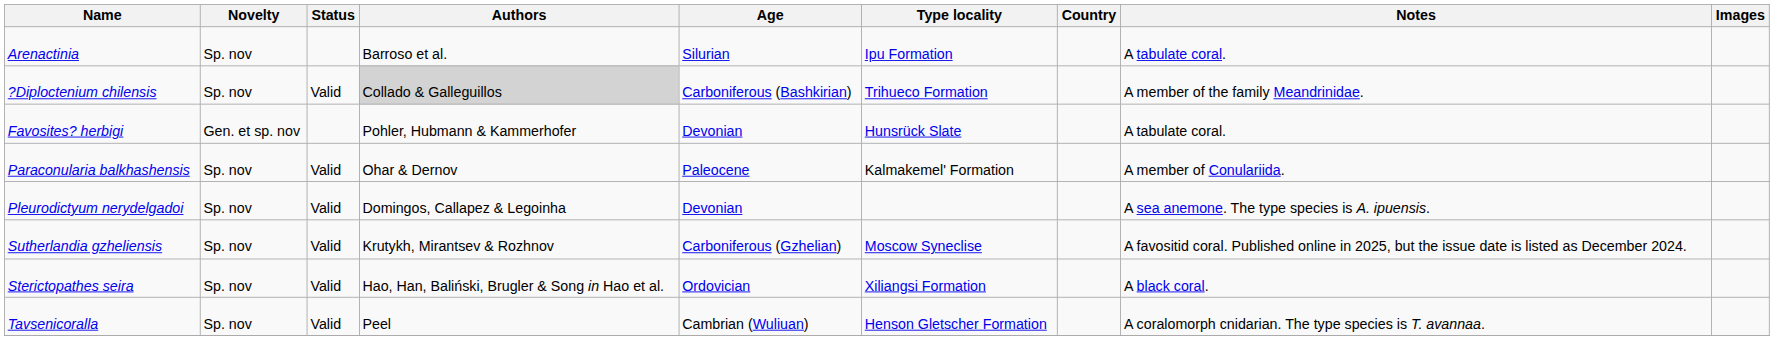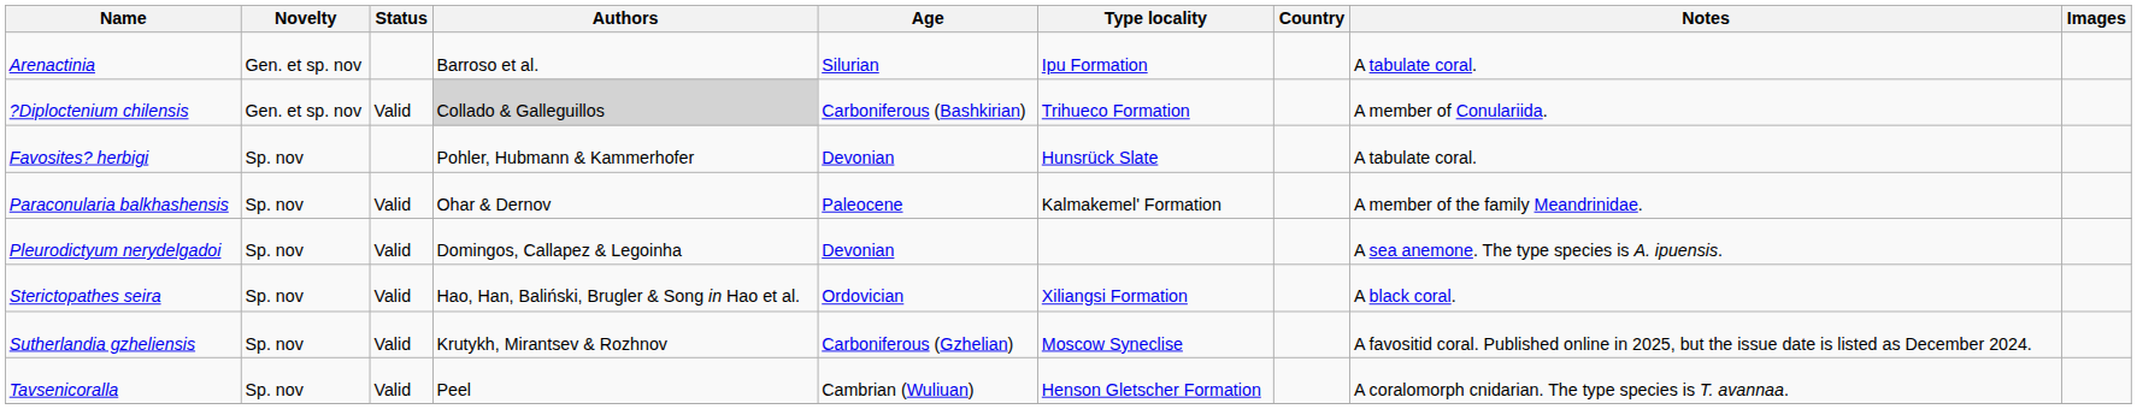Arenactinia | Novelty: Sp. nov -> Gen. et sp. nov
?Diploctenium chilensis | Novelty: Sp. nov -> Gen. et sp. nov
?Diploctenium chilensis | Notes: A member of the family Meandrinidae. -> A member of Conulariida.
Favosites? herbigi | Novelty: Gen. et sp. nov -> Sp. nov
Paraconularia balkhashensis | Notes: A member of Conulariida. -> A member of the family Meandrinidae.
rows swapped: Sterictopathes seira <-> Sutherlandia gzheliensis
